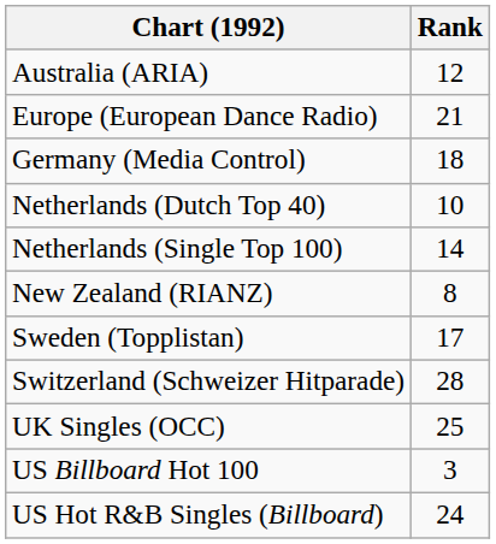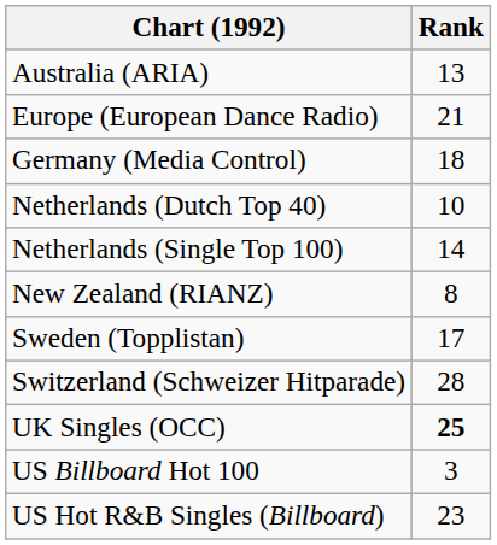Australia (ARIA) | Rank: 12 -> 13
UK Singles (OCC) | Rank: normal -> bold
US Hot R&B Singles (Billboard) | Rank: 24 -> 23
